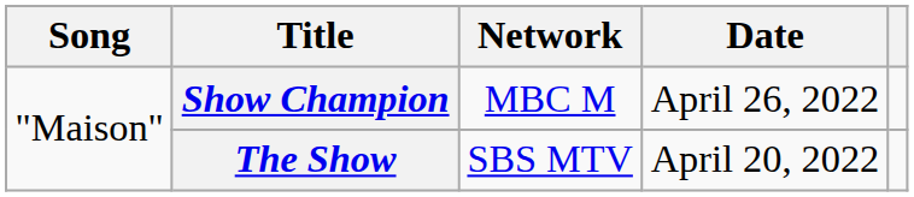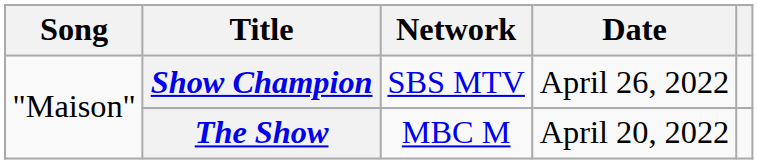Show Champion | Network: MBC M -> SBS MTV
The Show | Network: SBS MTV -> MBC M
